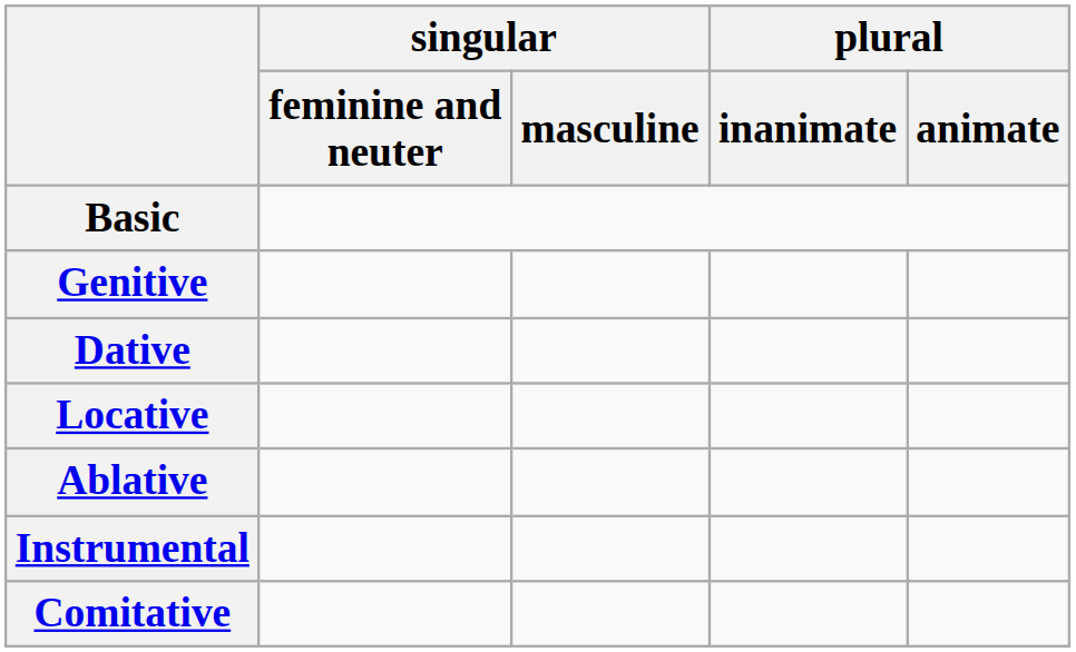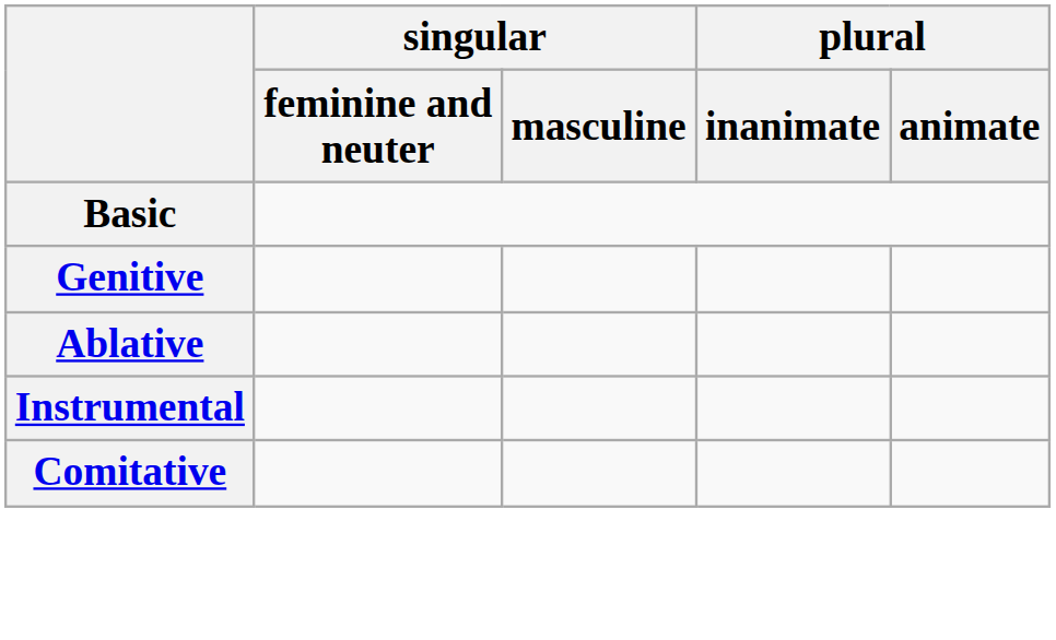- row: Dative
- row: Locative
